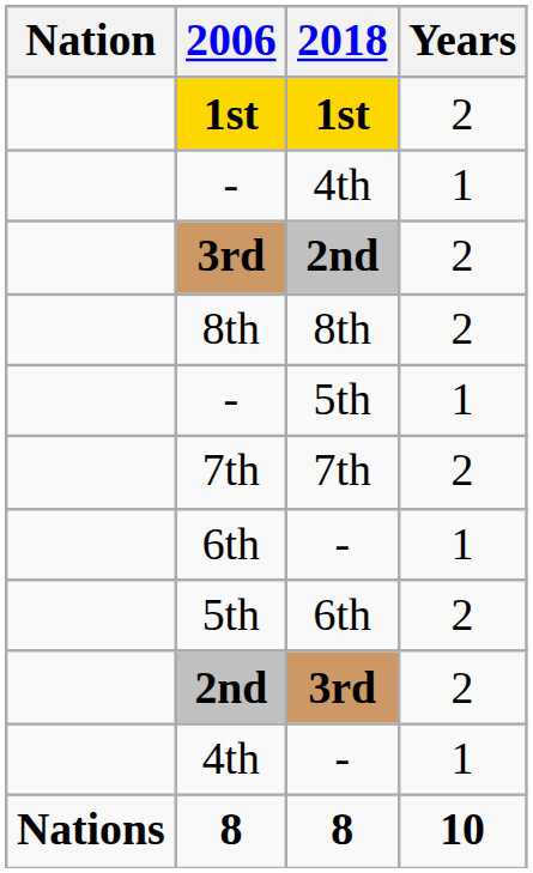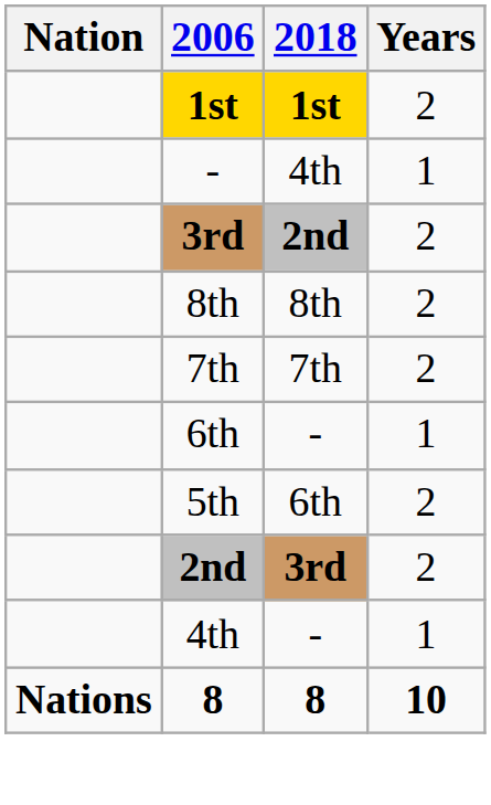- row: - | 5th | 1
